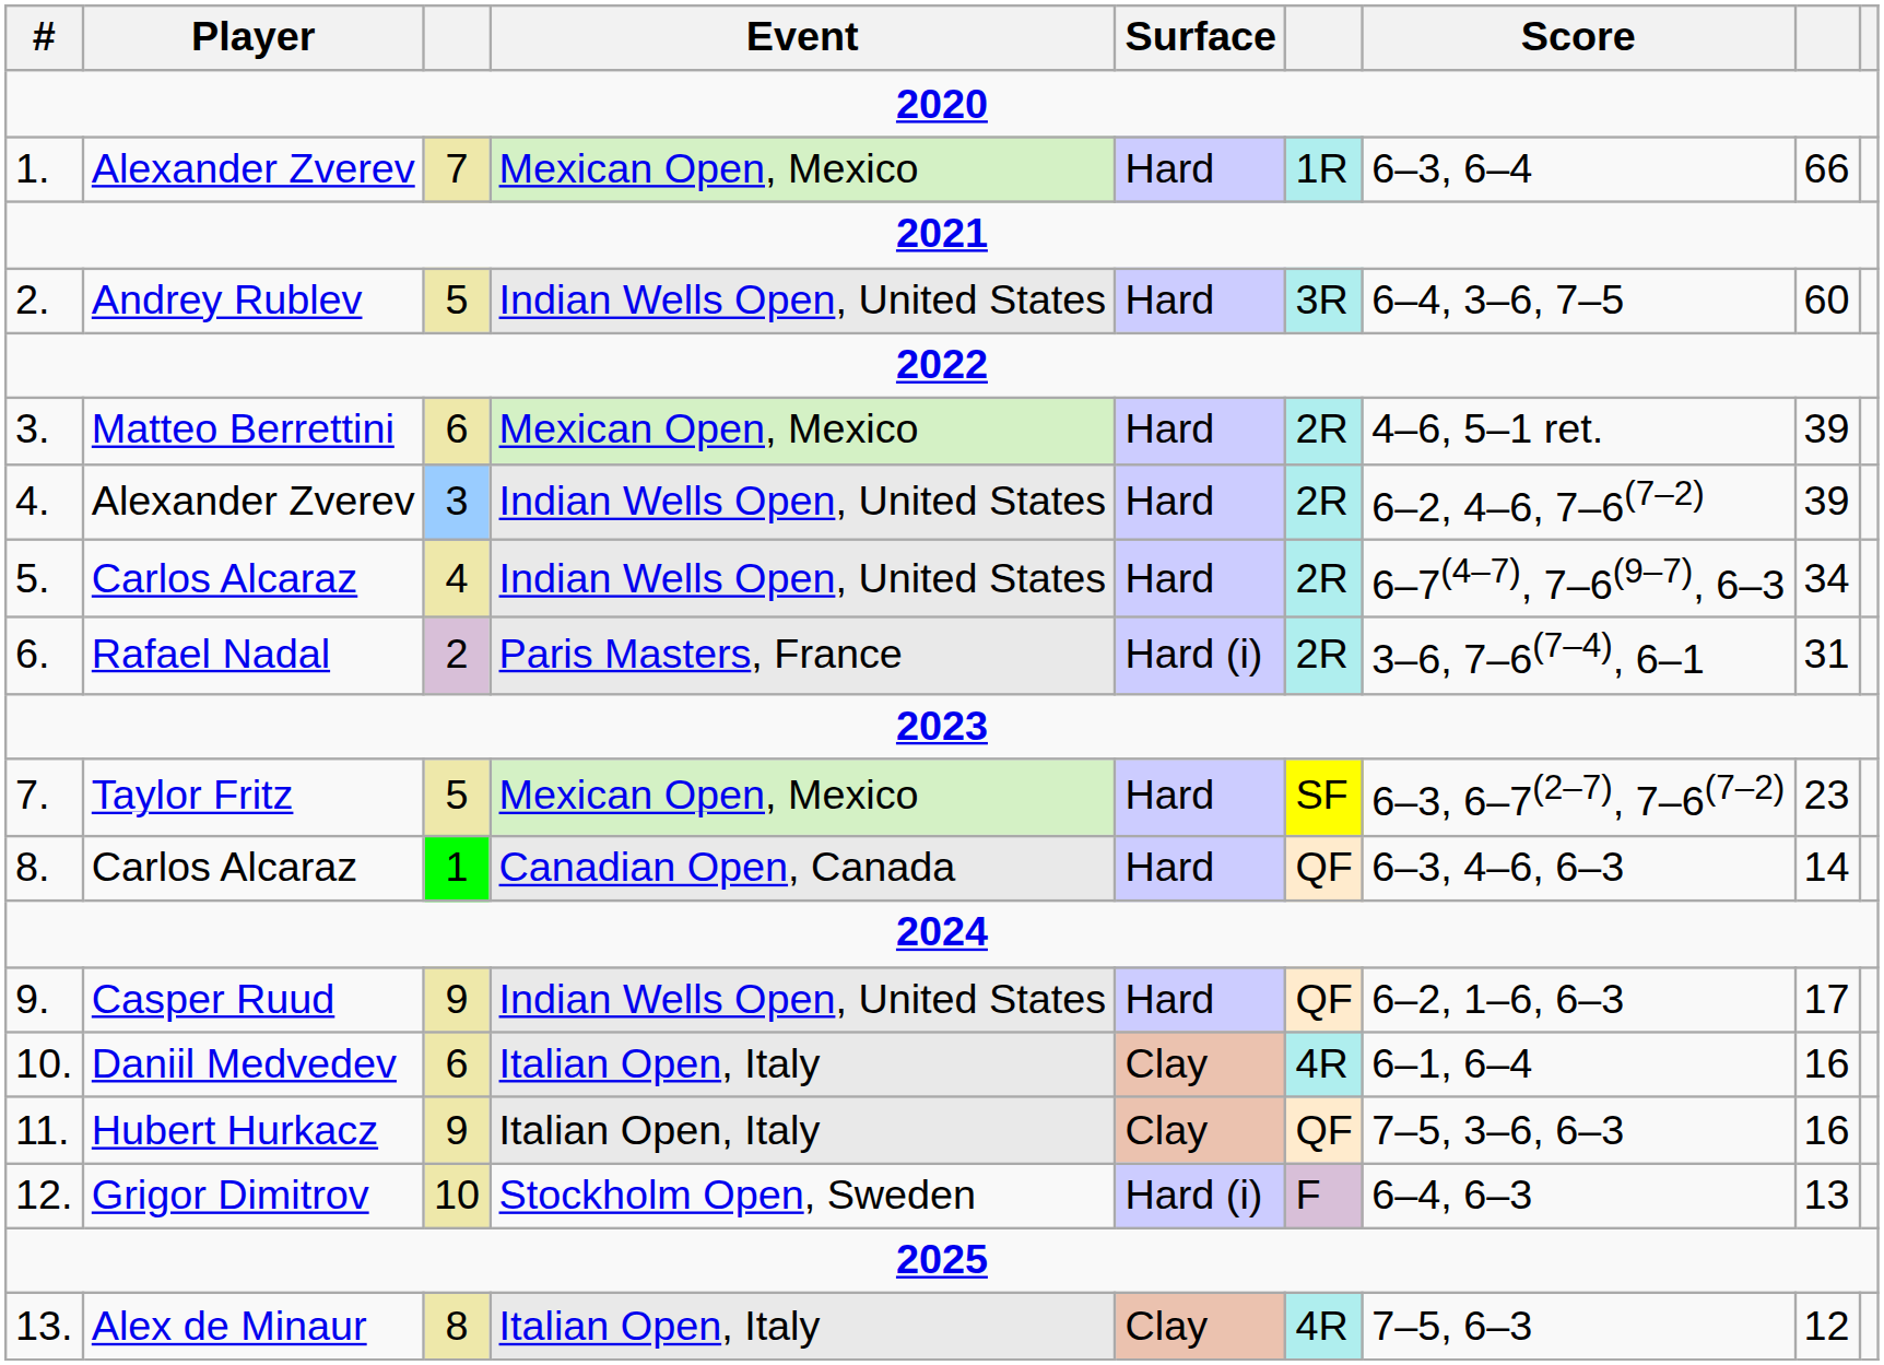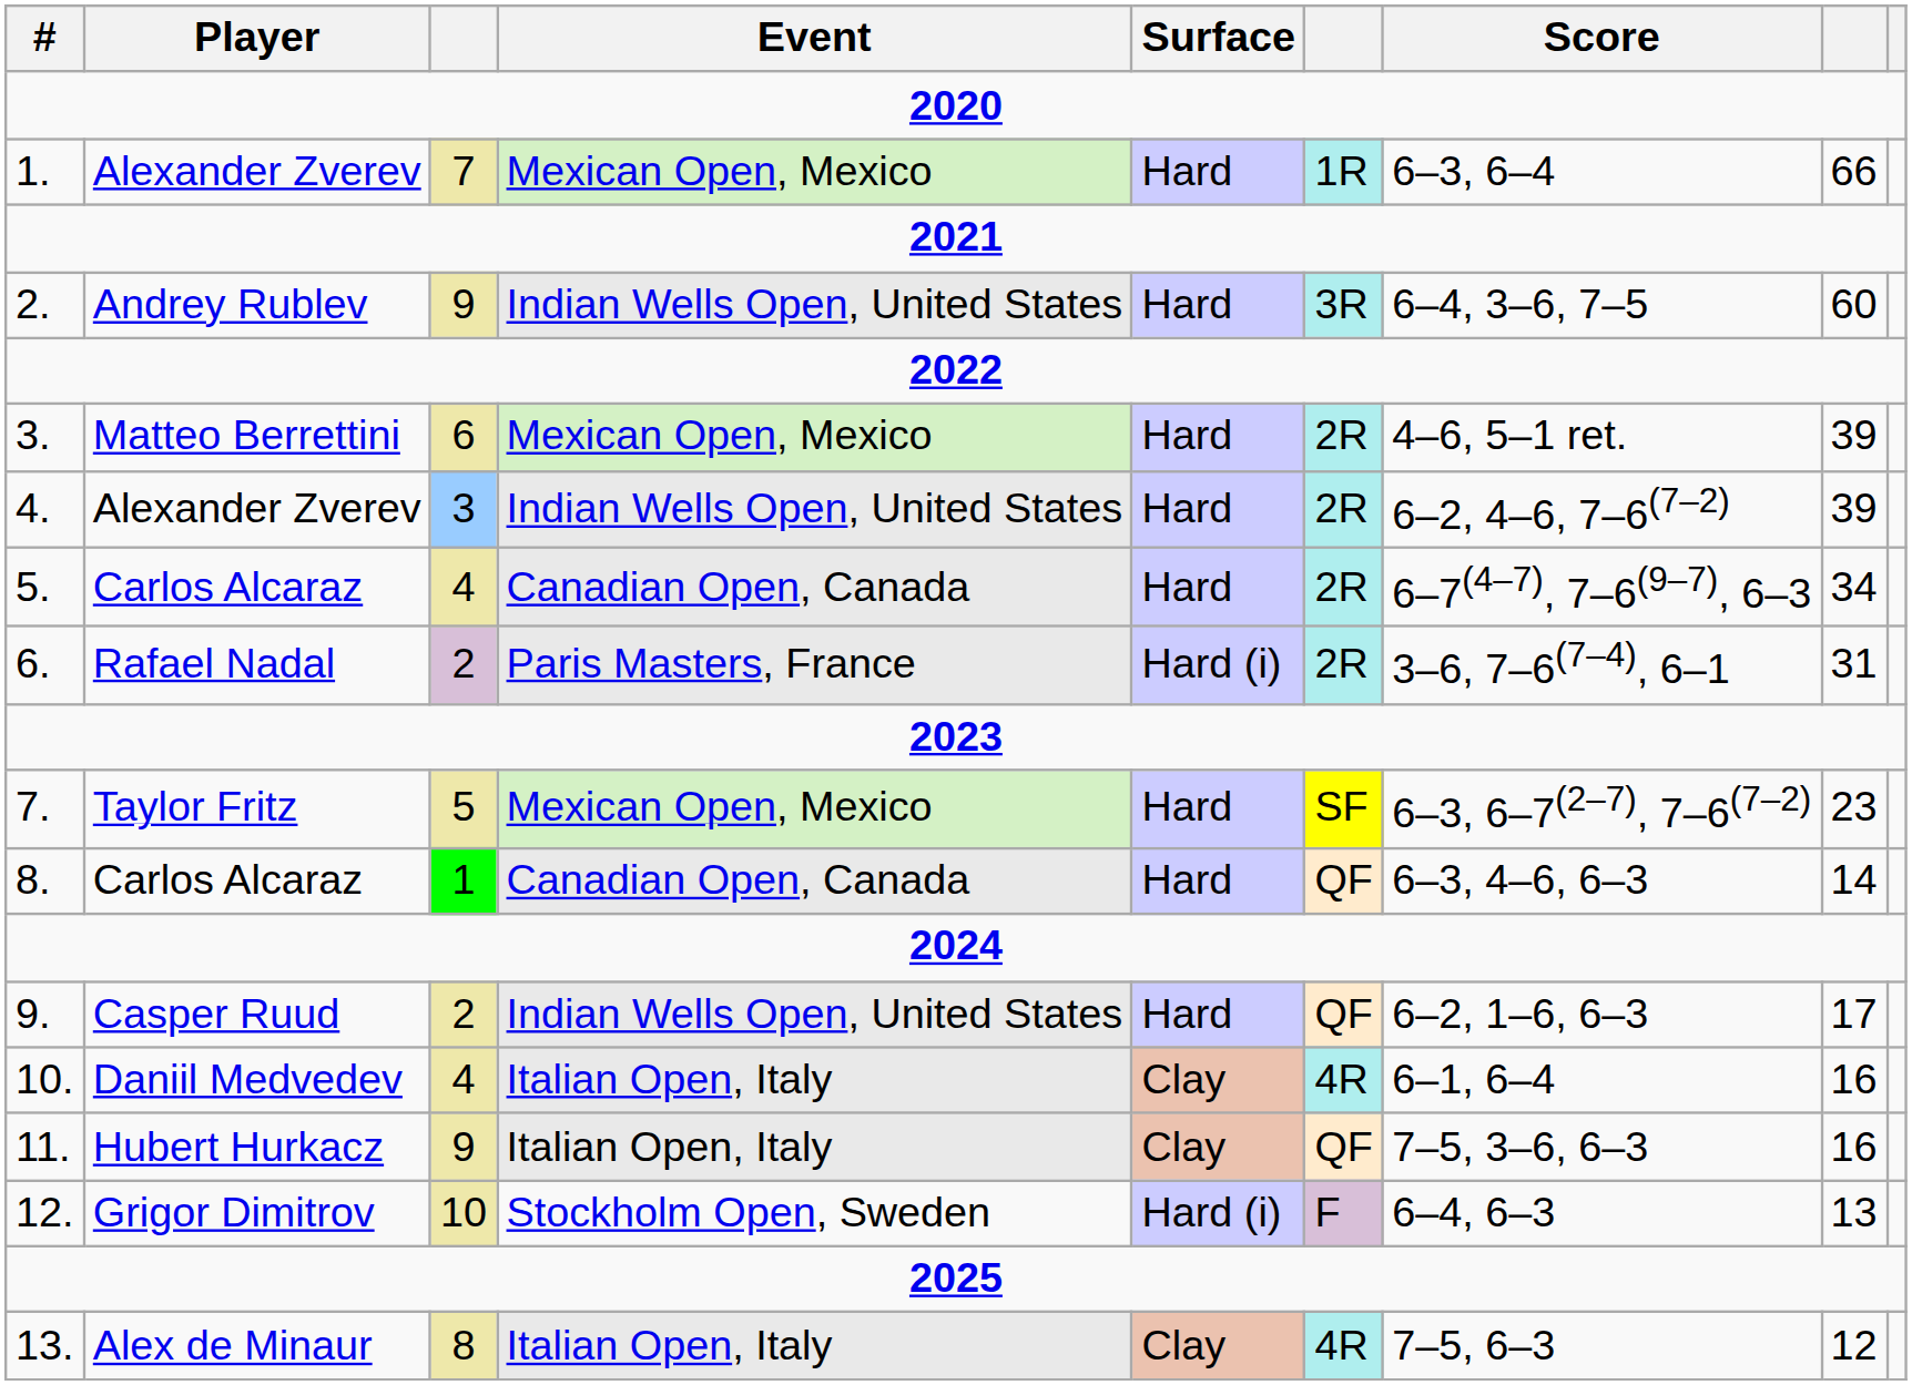2. | column 3: 5 -> 9
5. | Event: Indian Wells Open, United States -> Canadian Open, Canada
9. | column 3: 9 -> 2
10. | column 3: 6 -> 4
